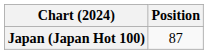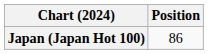Japan (Japan Hot 100) | Position: 87 -> 86
